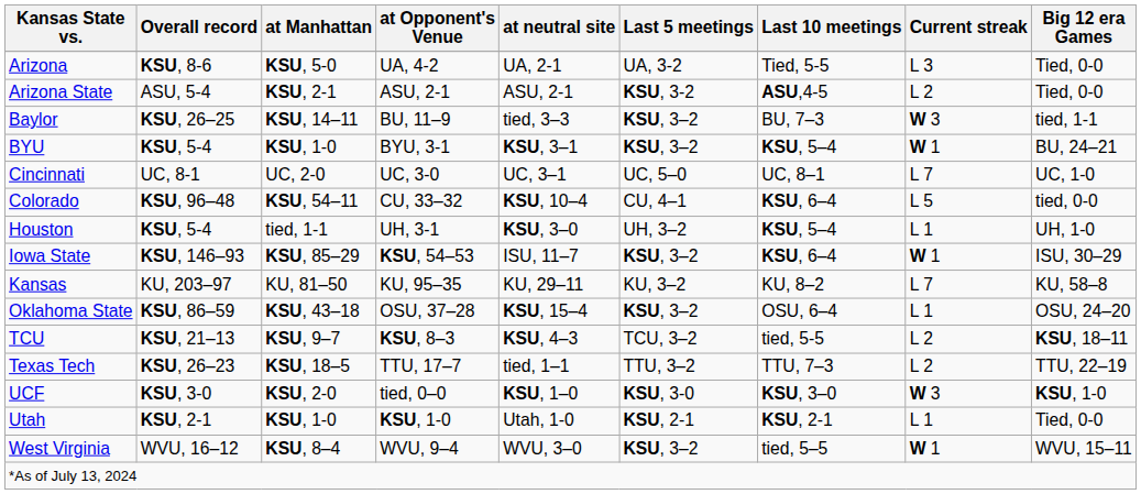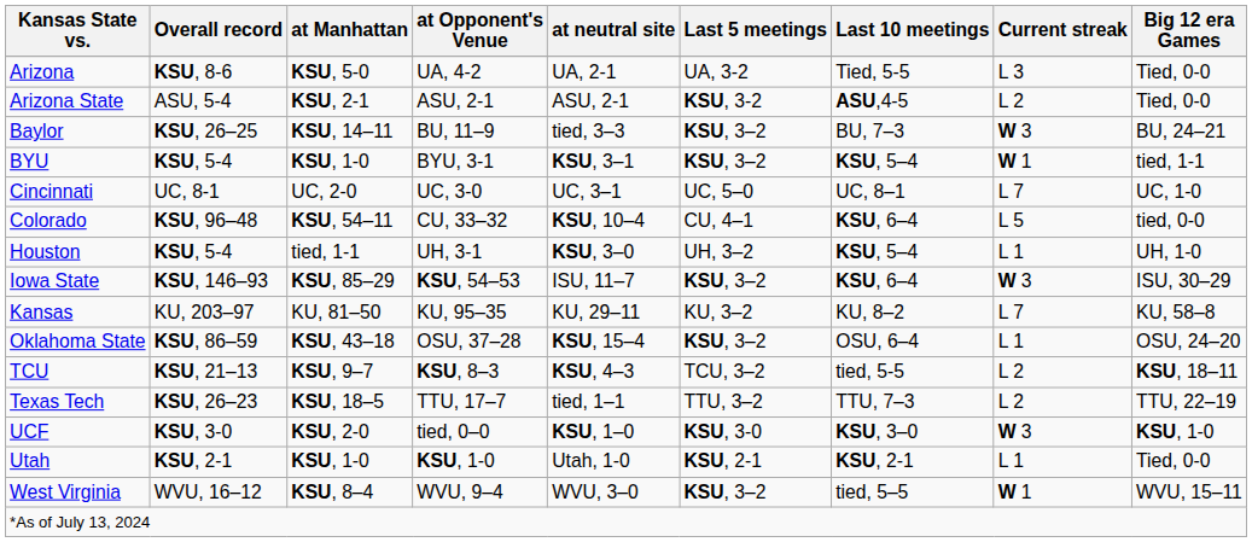Baylor | Big 12 era Games: tied, 1-1 -> BU, 24–21
BYU | Big 12 era Games: BU, 24–21 -> tied, 1-1
Iowa State | Current streak: W 1 -> W 3
